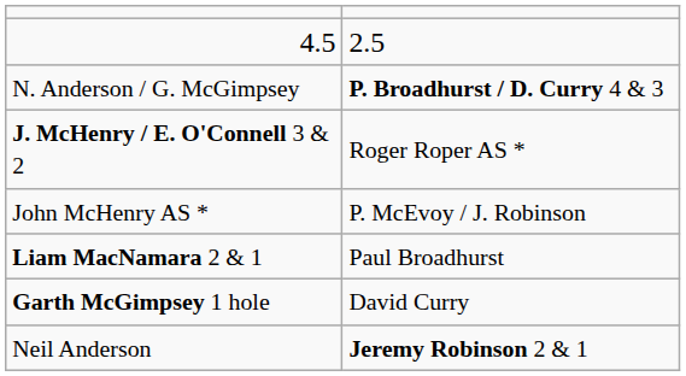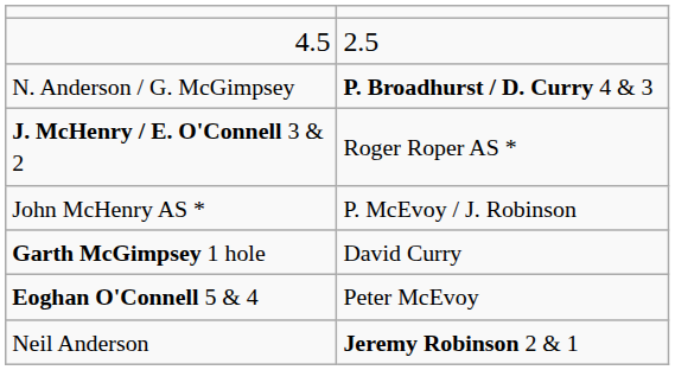- row: Liam MacNamara 2 & 1 | Paul Broadhurst
+ row: Eoghan O'Connell 5 & 4 | Peter McEvoy
